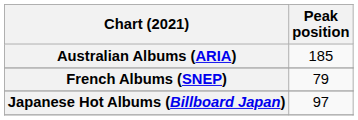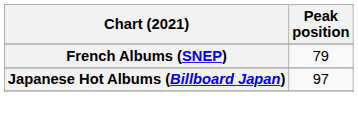- row: Australian Albums (ARIA) | 185
